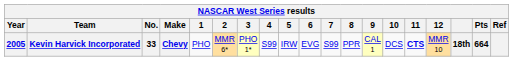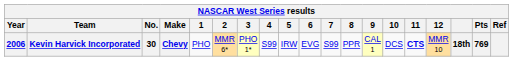Kevin Harvick Incorporated | Year: 2005 -> 2006
Kevin Harvick Incorporated | No.: 33 -> 30
Kevin Harvick Incorporated | Pts: 664 -> 769
